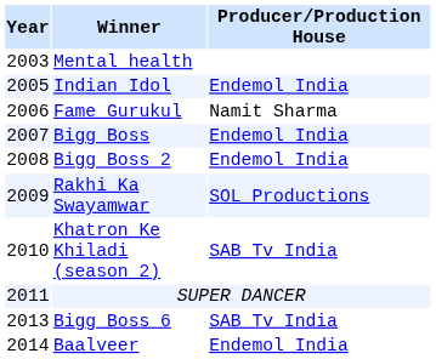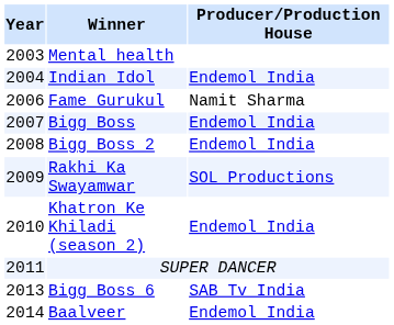Indian Idol | Year: 2005 -> 2004
Khatron Ke Khiladi (season 2) | Producer/Production House: SAB Tv India -> Endemol India
